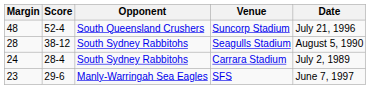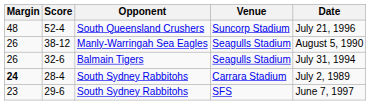38-12 | Margin: 28 -> 26
38-12 | Opponent: South Sydney Rabbitohs -> Manly-Warringah Sea Eagles
+ row: 26 | 32-6 | Balmain Tigers | Seagulls Stadium | July 31, 1994
28-4 | Margin: normal -> bold
29-6 | Opponent: Manly-Warringah Sea Eagles -> South Sydney Rabbitohs
